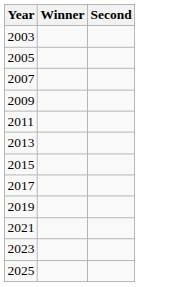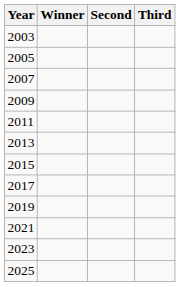+ column: Third
